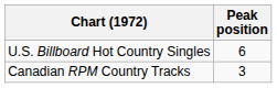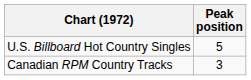U.S. Billboard Hot Country Singles | Peak position: 6 -> 5
